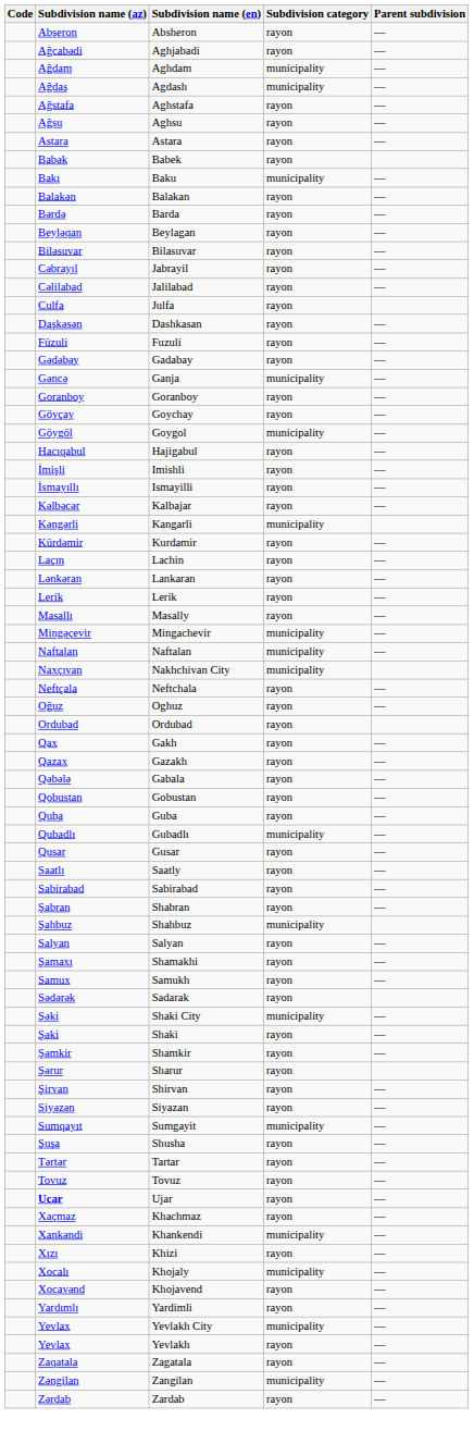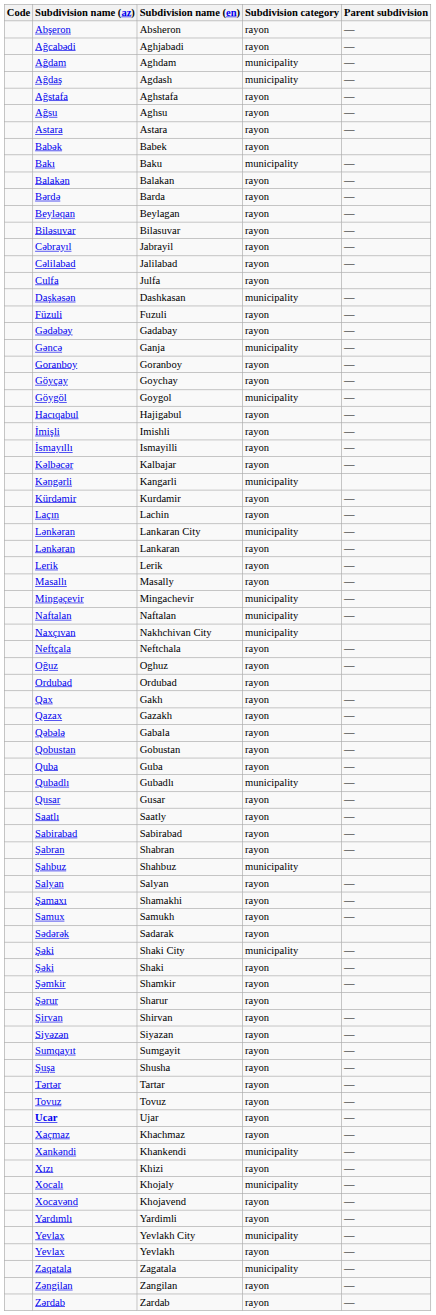Dashkasan | Subdivision category: rayon -> municipality
+ row: Lənkəran | Lankaran City | municipality | —
Sumgayit | Subdivision category: municipality -> rayon
Zagatala | Subdivision category: rayon -> municipality
Zangilan | Subdivision category: municipality -> rayon
